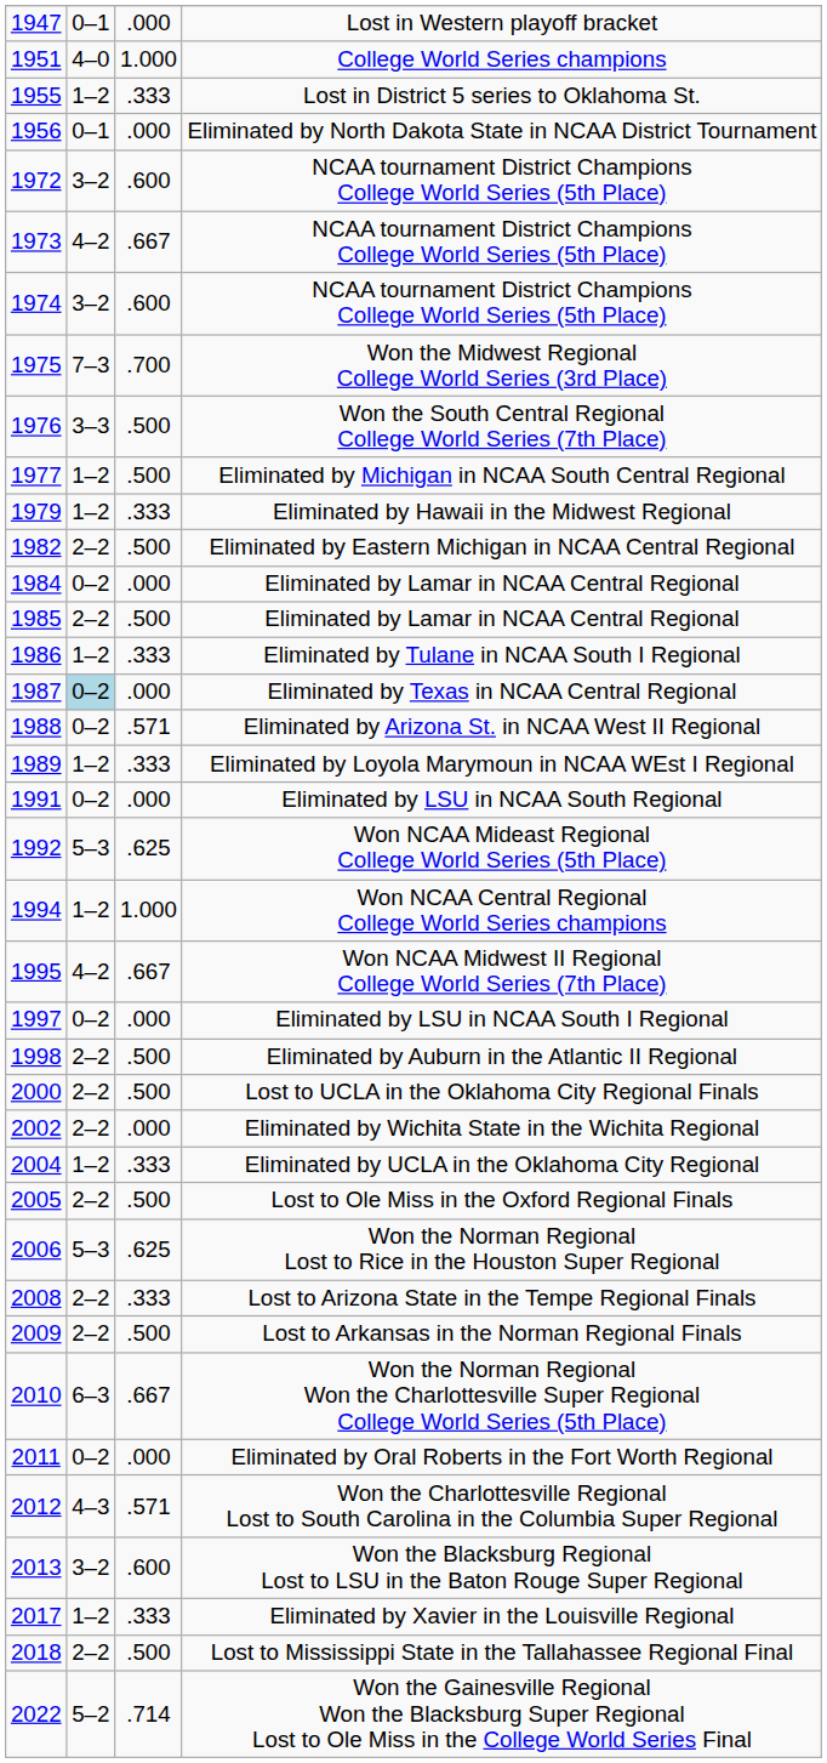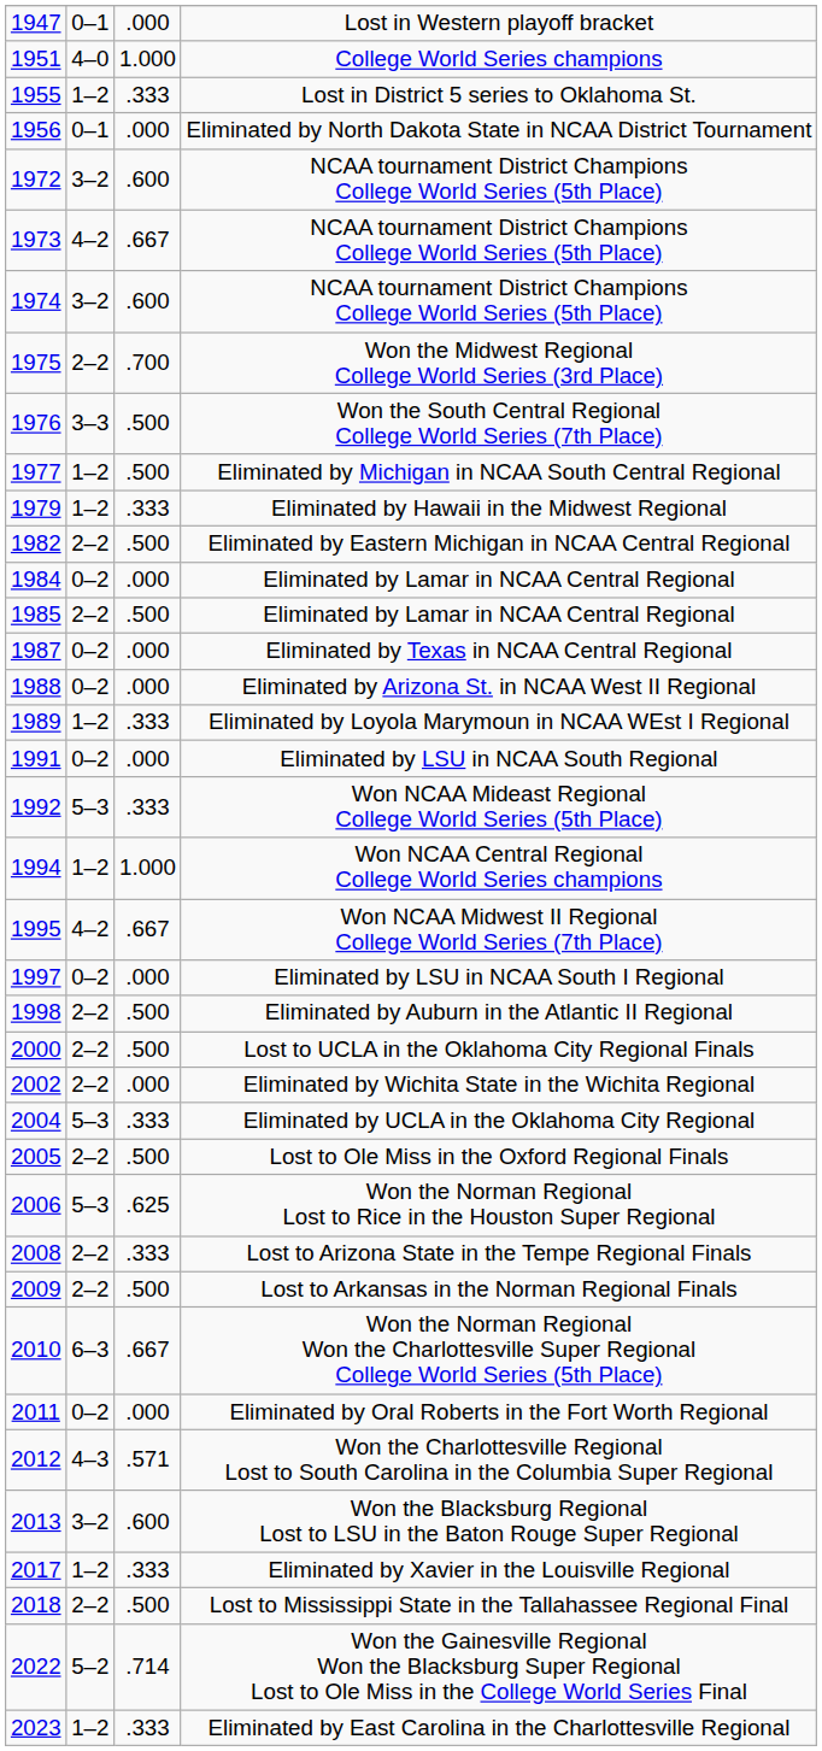Won the Midwest Regional College World Series (3rd Place) | column 2: 7–3 -> 2–2
- row: 1986 | 1–2 | .333 | Eliminated by Tulane in NCAA South I Regional
Eliminated by Texas in NCAA Central Regional | column 2: lightblue background -> no background
Eliminated by Arizona St. in NCAA West II Regional | column 3: .571 -> .000
Won NCAA Mideast Regional College World Series (5th Place) | column 3: .625 -> .333
Eliminated by UCLA in the Oklahoma City Regional | column 2: 1–2 -> 5–3
+ row: 2023 | 1–2 | .333 | Eliminated by East Carolina in the Charlottesville Regional
